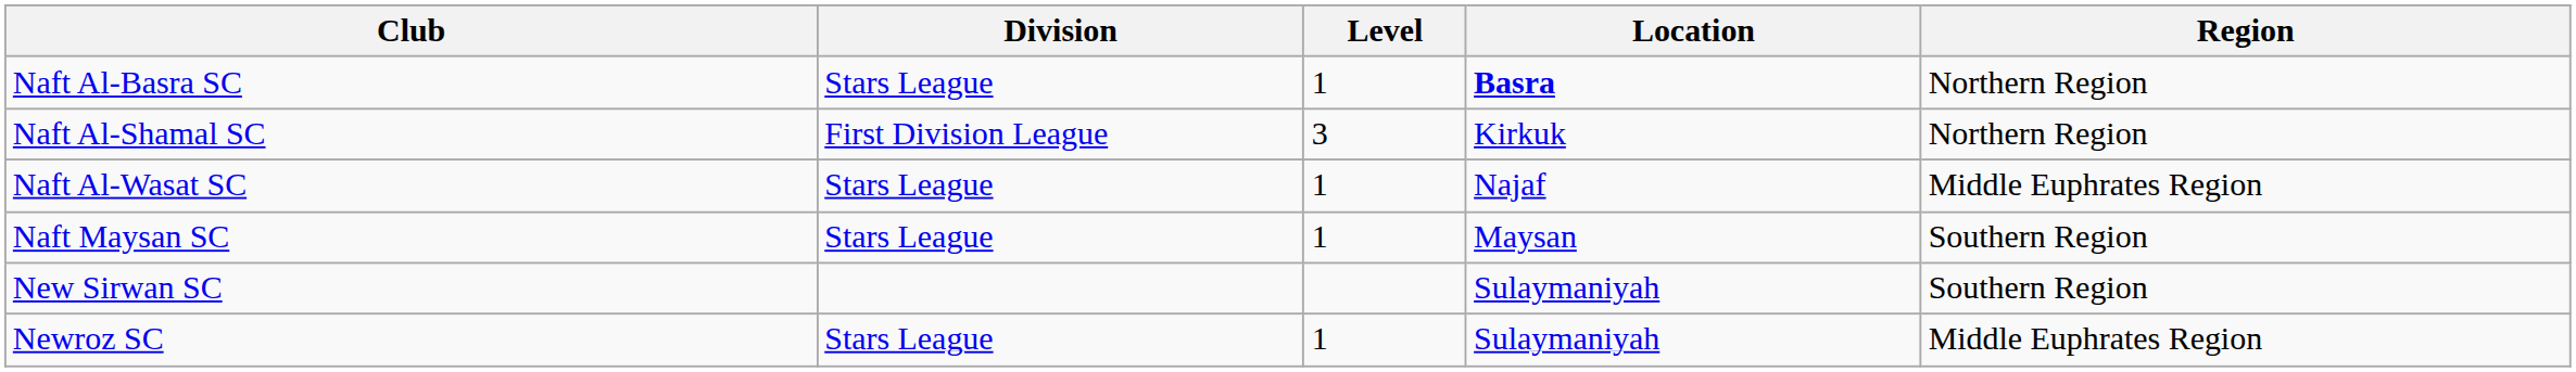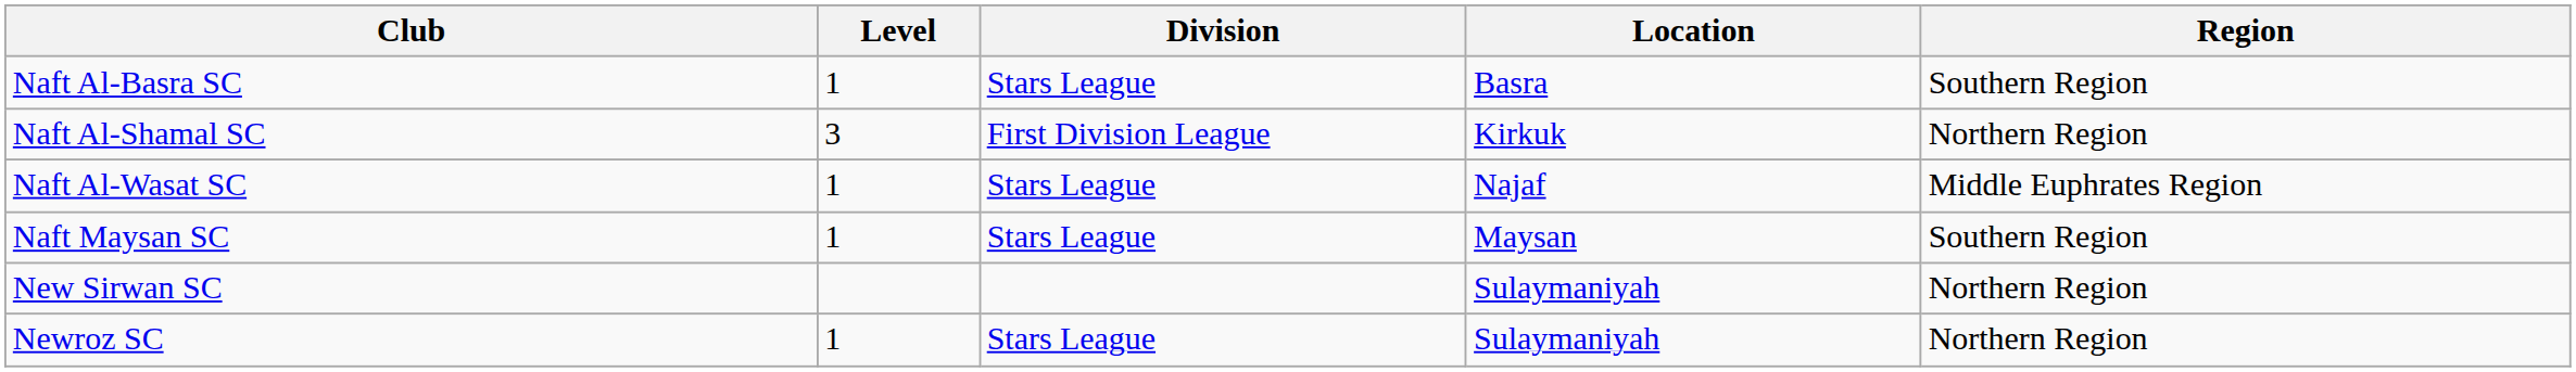columns swapped: Division <-> Level
Naft Al-Basra SC | Location: bold -> normal
Naft Al-Basra SC | Region: Northern Region -> Southern Region
New Sirwan SC | Region: Southern Region -> Northern Region
Newroz SC | Region: Middle Euphrates Region -> Northern Region
